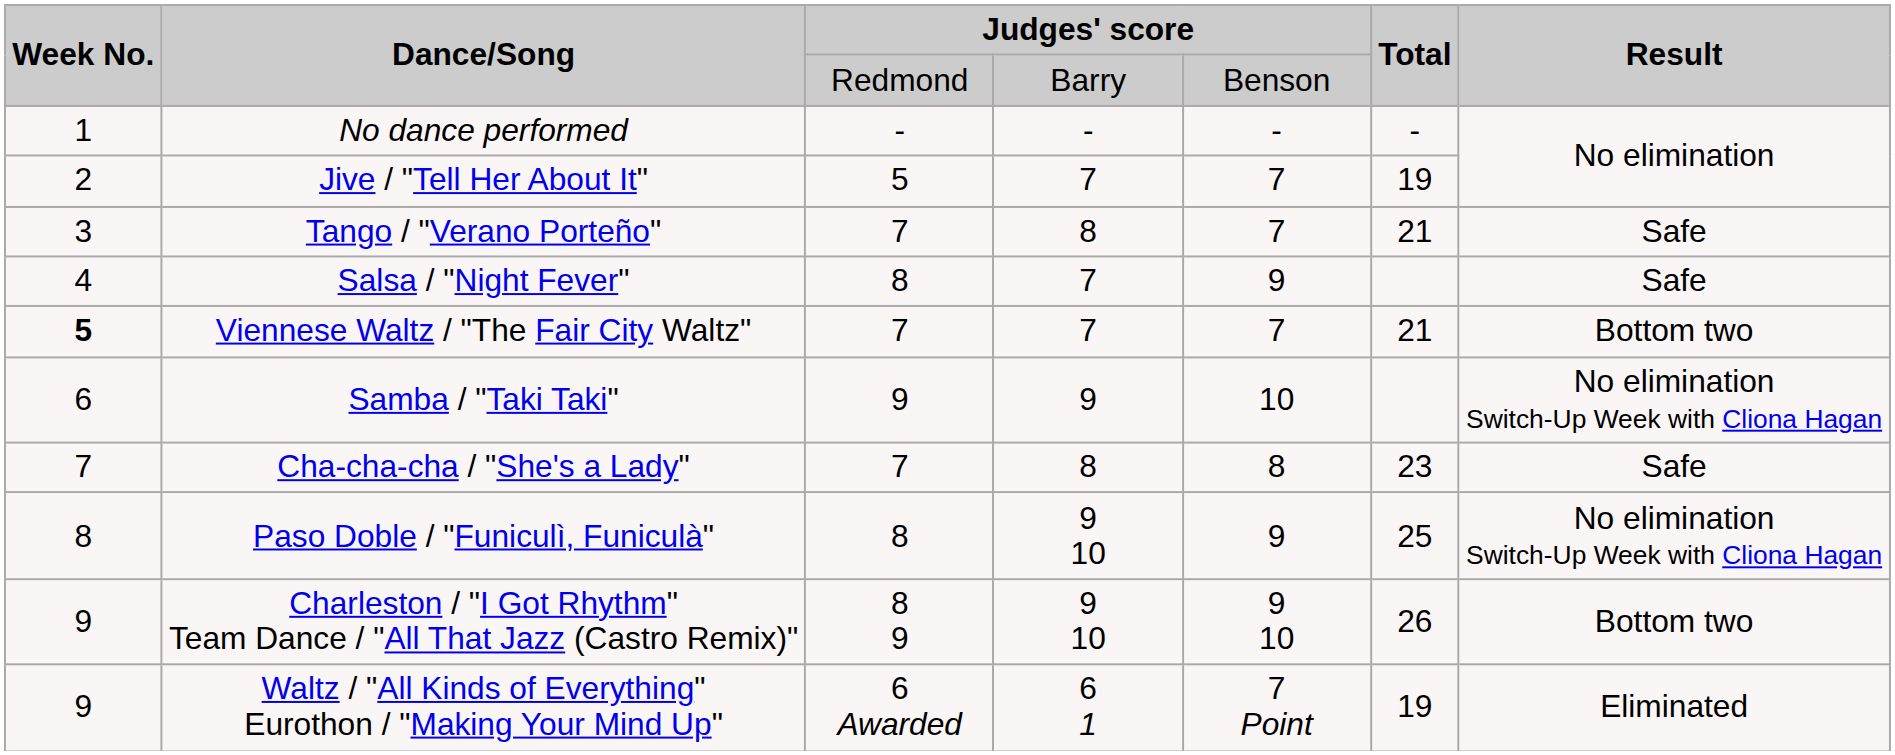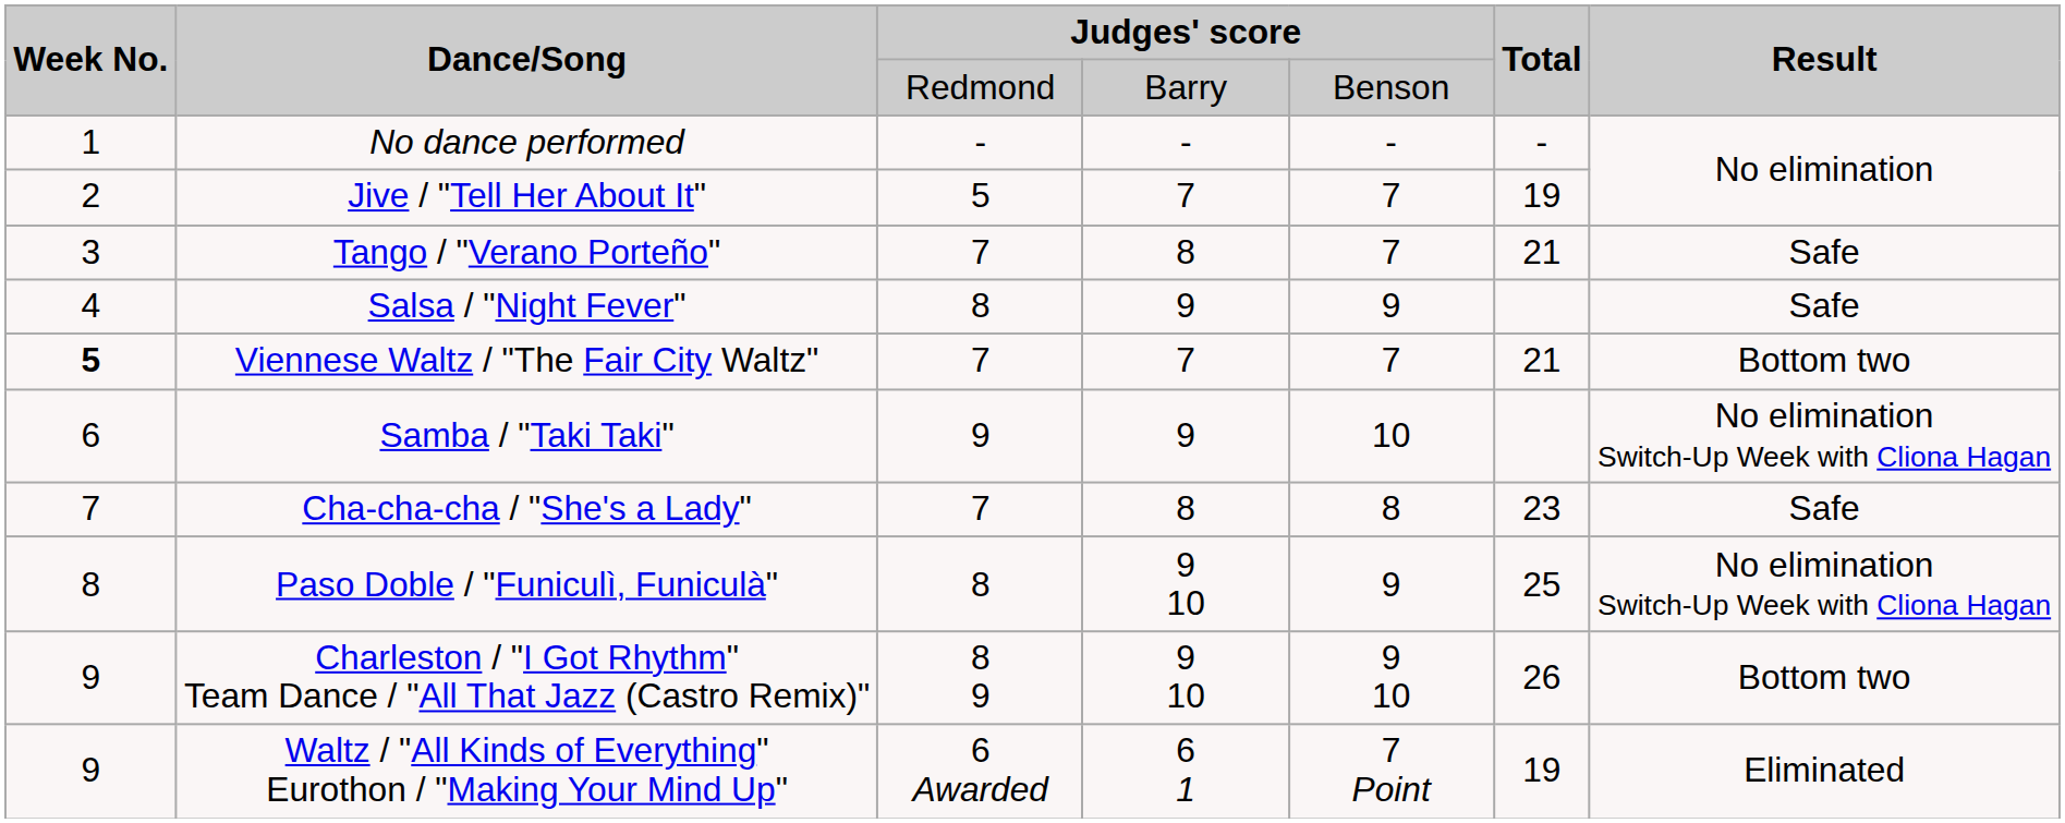Salsa / "Night Fever" | column 4: 7 -> 9
